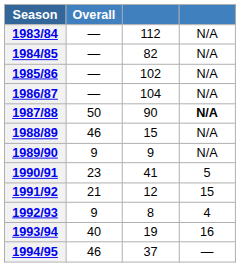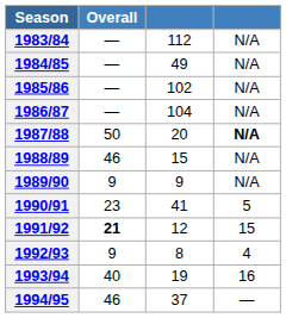1984/85 | column 3: 82 -> 49
1987/88 | column 3: 90 -> 20
1991/92 | Overall: normal -> bold
